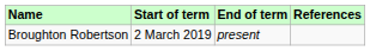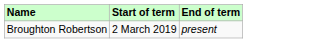- column: References
